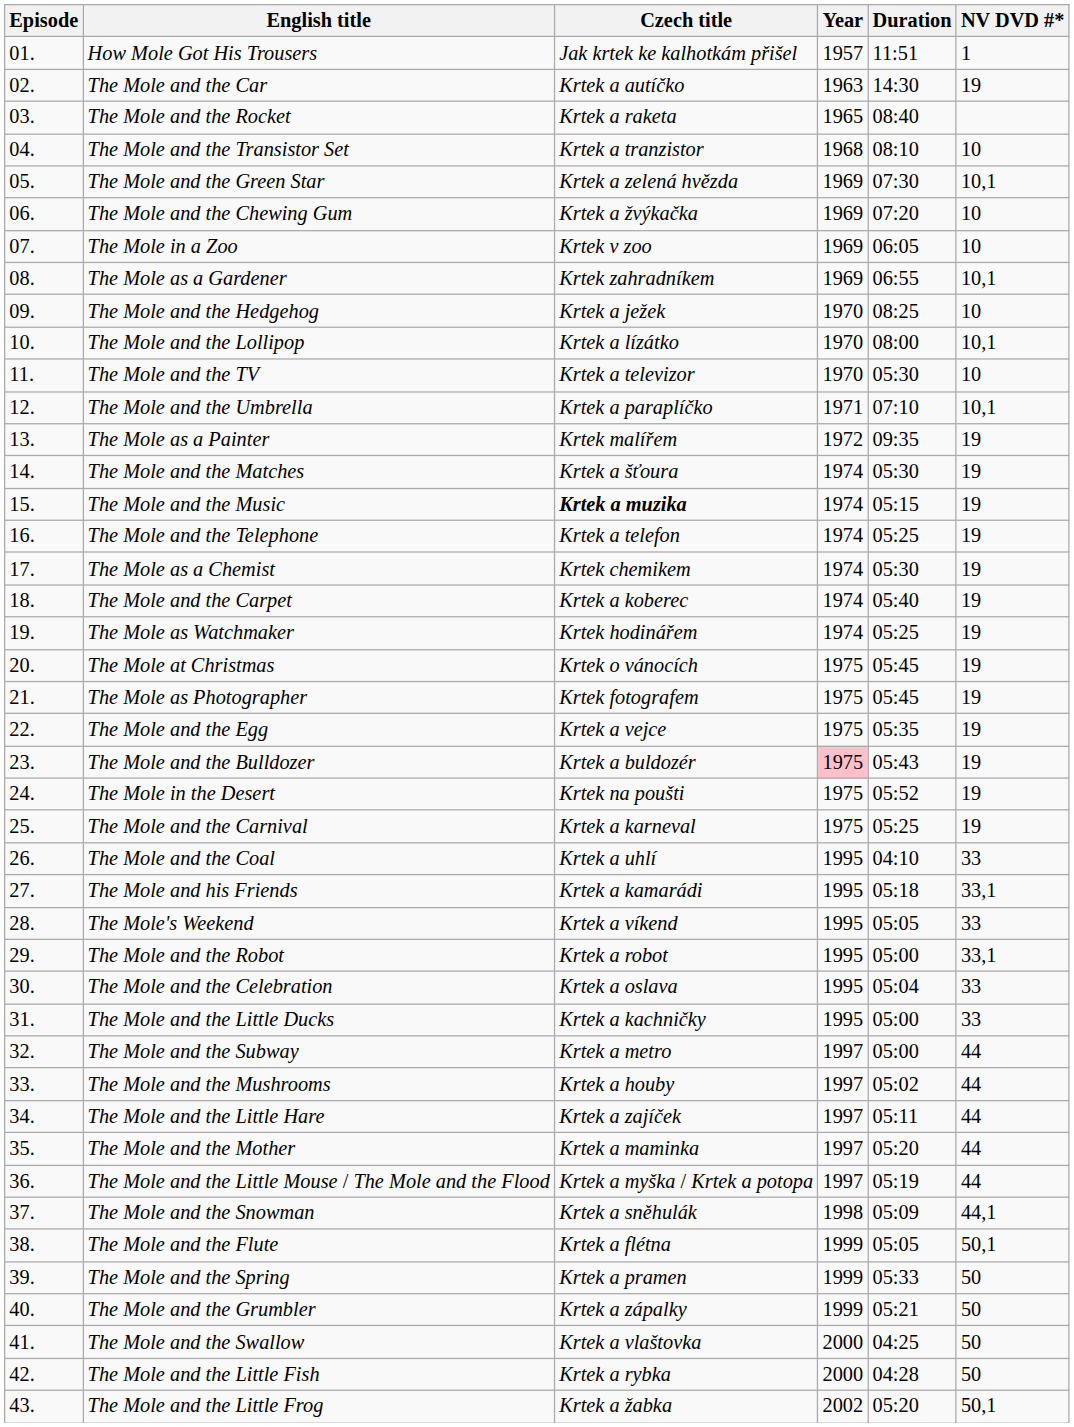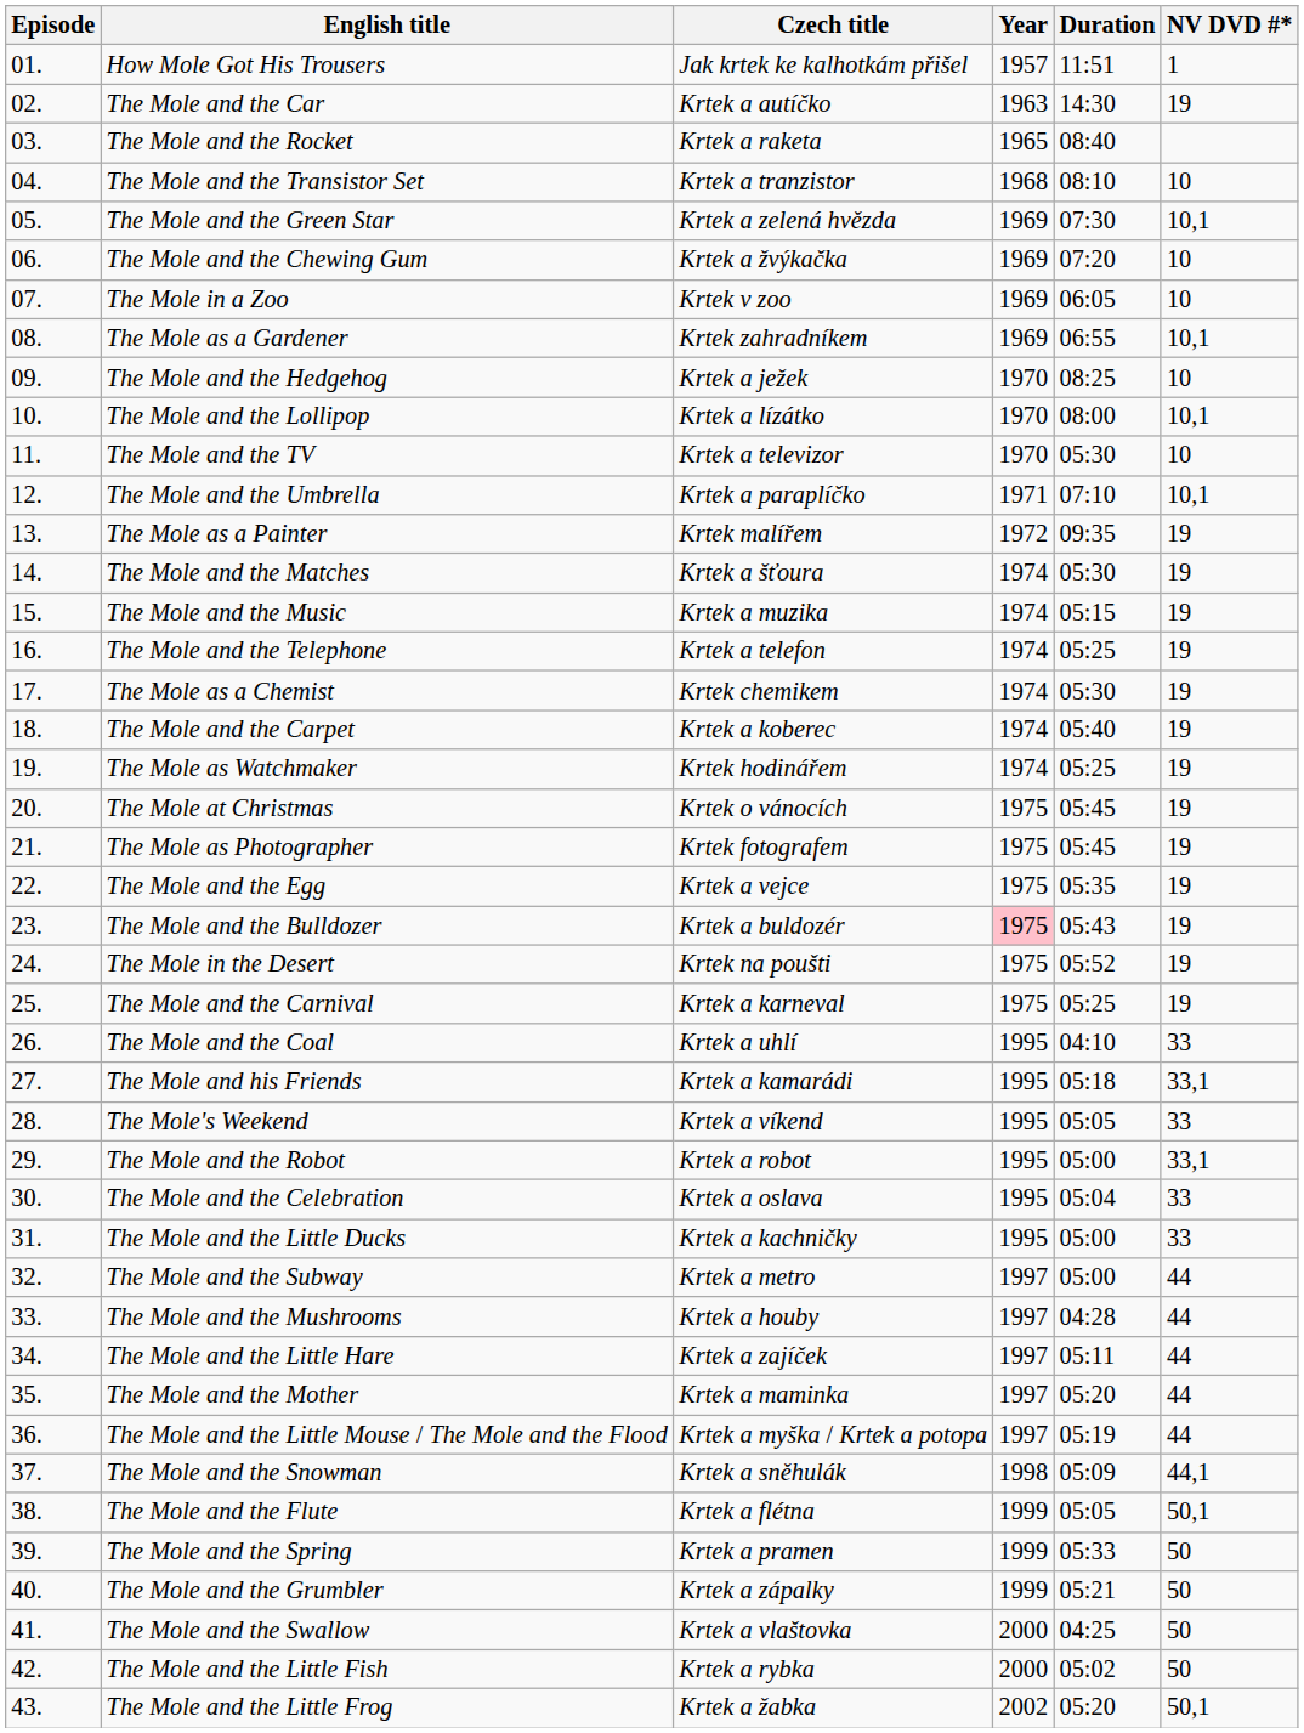The Mole and the Music | Czech title: bold -> normal
The Mole and the Mushrooms | Duration: 05:02 -> 04:28
The Mole and the Little Fish | Duration: 04:28 -> 05:02
